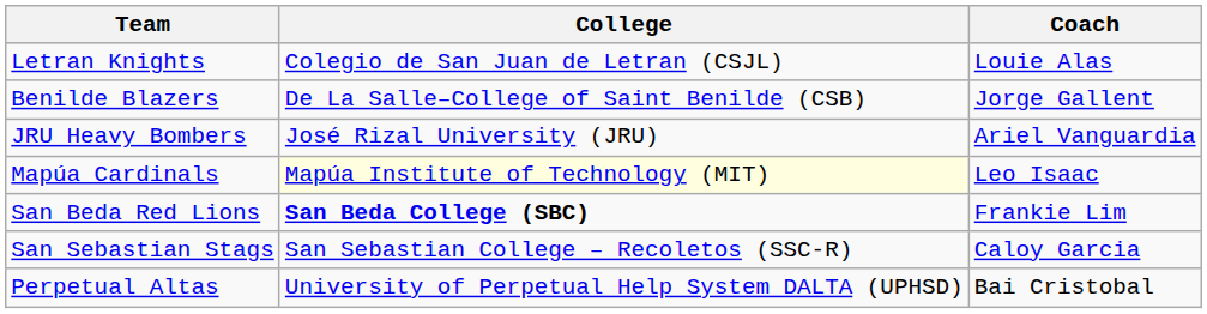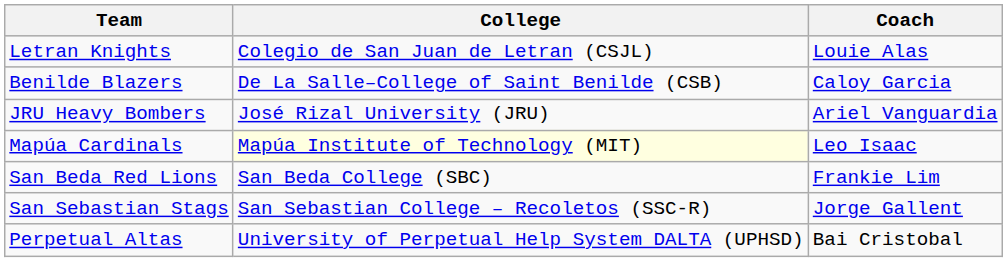Benilde Blazers | Coach: Jorge Gallent -> Caloy Garcia
San Beda Red Lions | College: bold -> normal
San Sebastian Stags | Coach: Caloy Garcia -> Jorge Gallent
